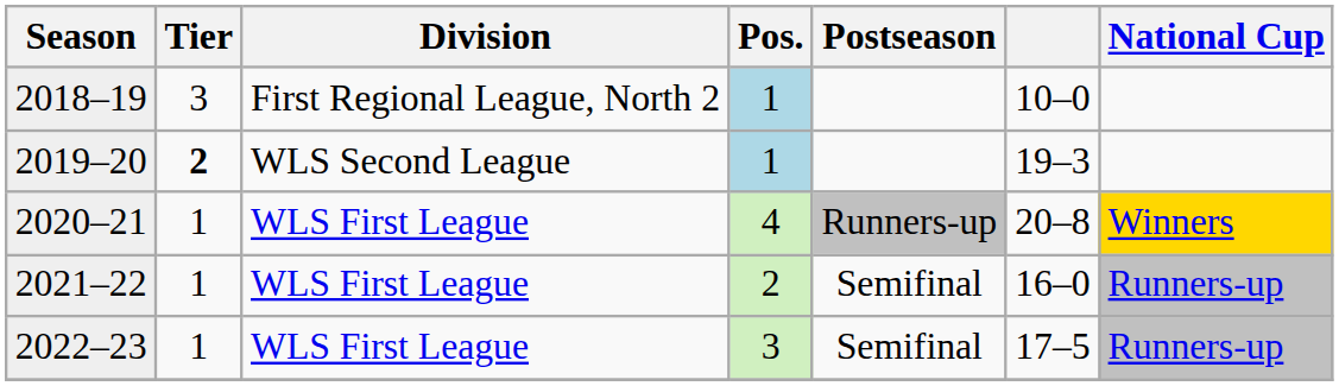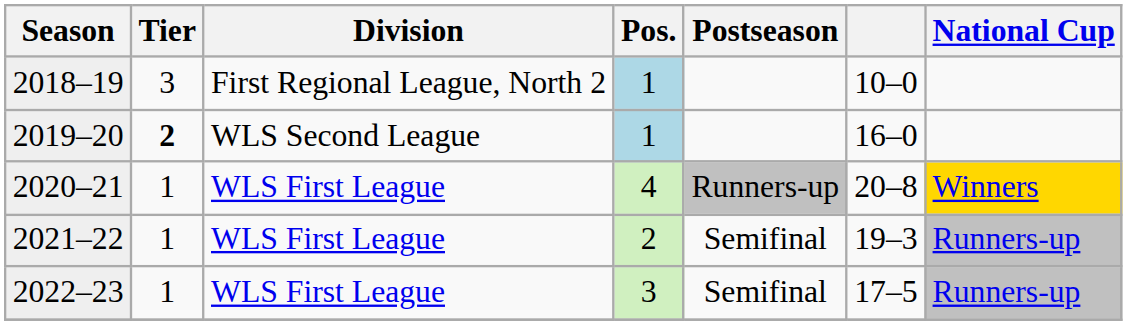2019–20 | column 6: 19–3 -> 16–0
2021–22 | column 6: 16–0 -> 19–3
